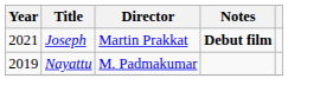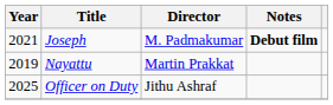Joseph | Director: Martin Prakkat -> M. Padmakumar
Nayattu | Director: M. Padmakumar -> Martin Prakkat
+ row: 2025 | Officer on Duty | Jithu Ashraf
